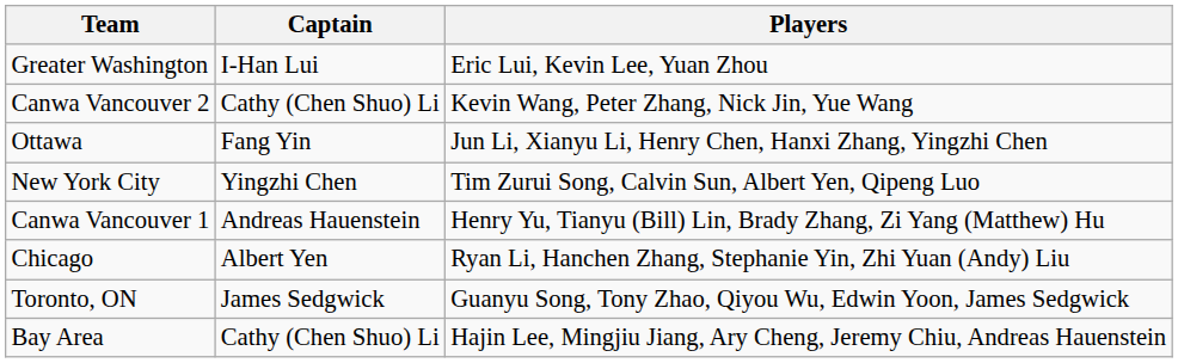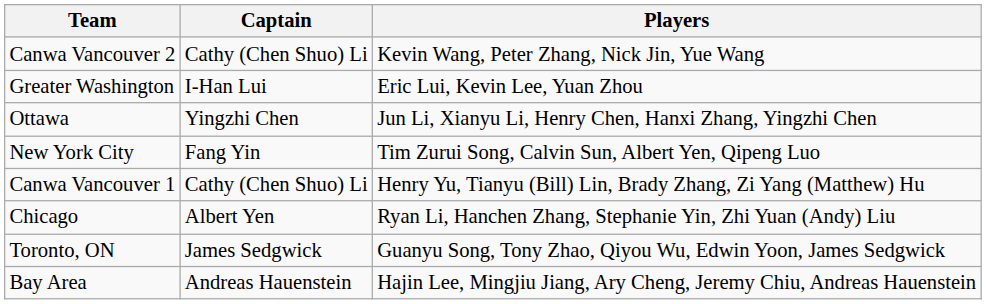rows swapped: Canwa Vancouver 2 <-> Greater Washington
Ottawa | Captain: Fang Yin -> Yingzhi Chen
New York City | Captain: Yingzhi Chen -> Fang Yin
Canwa Vancouver 1 | Captain: Andreas Hauenstein -> Cathy (Chen Shuo) Li
Bay Area | Captain: Cathy (Chen Shuo) Li -> Andreas Hauenstein
